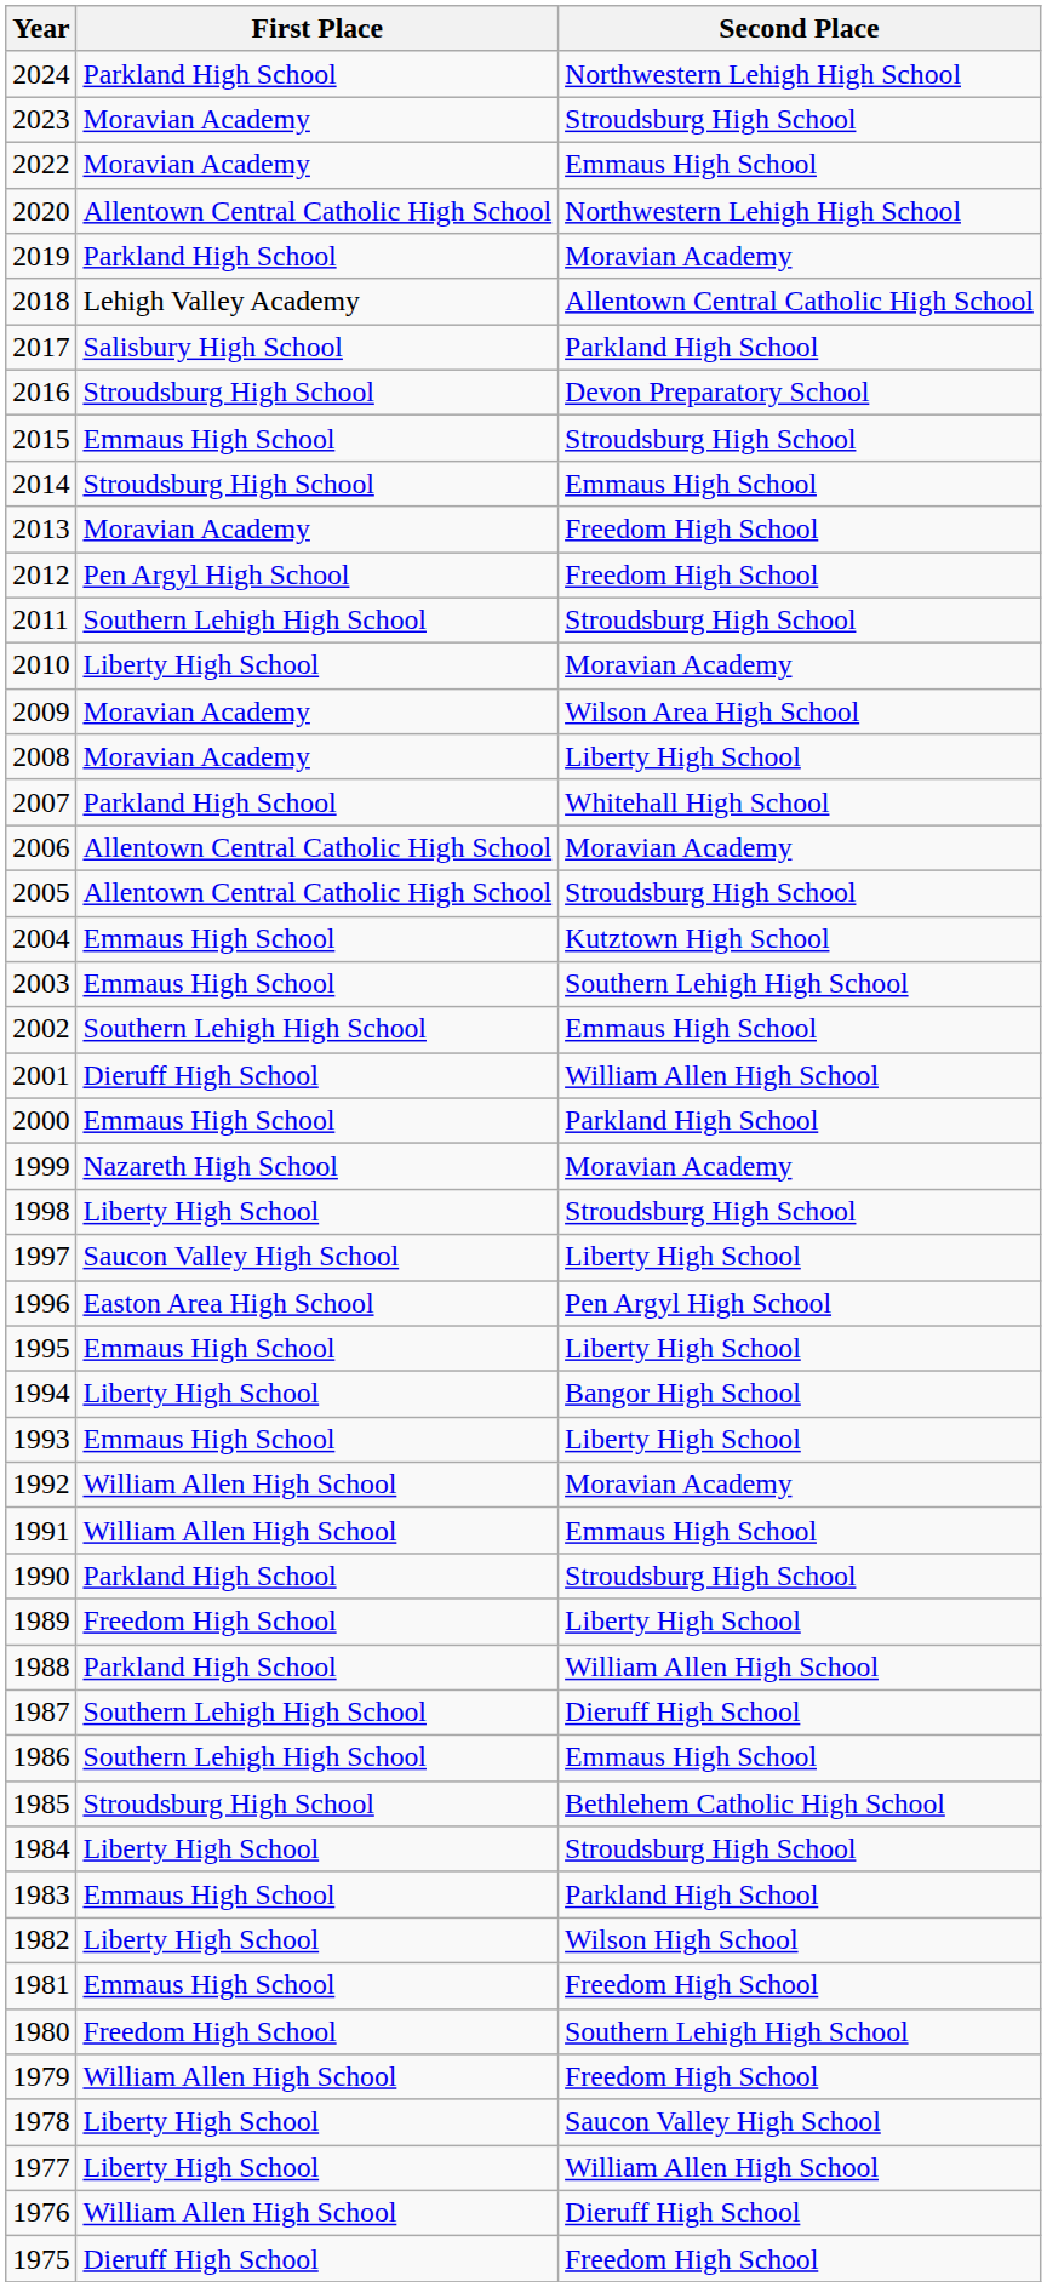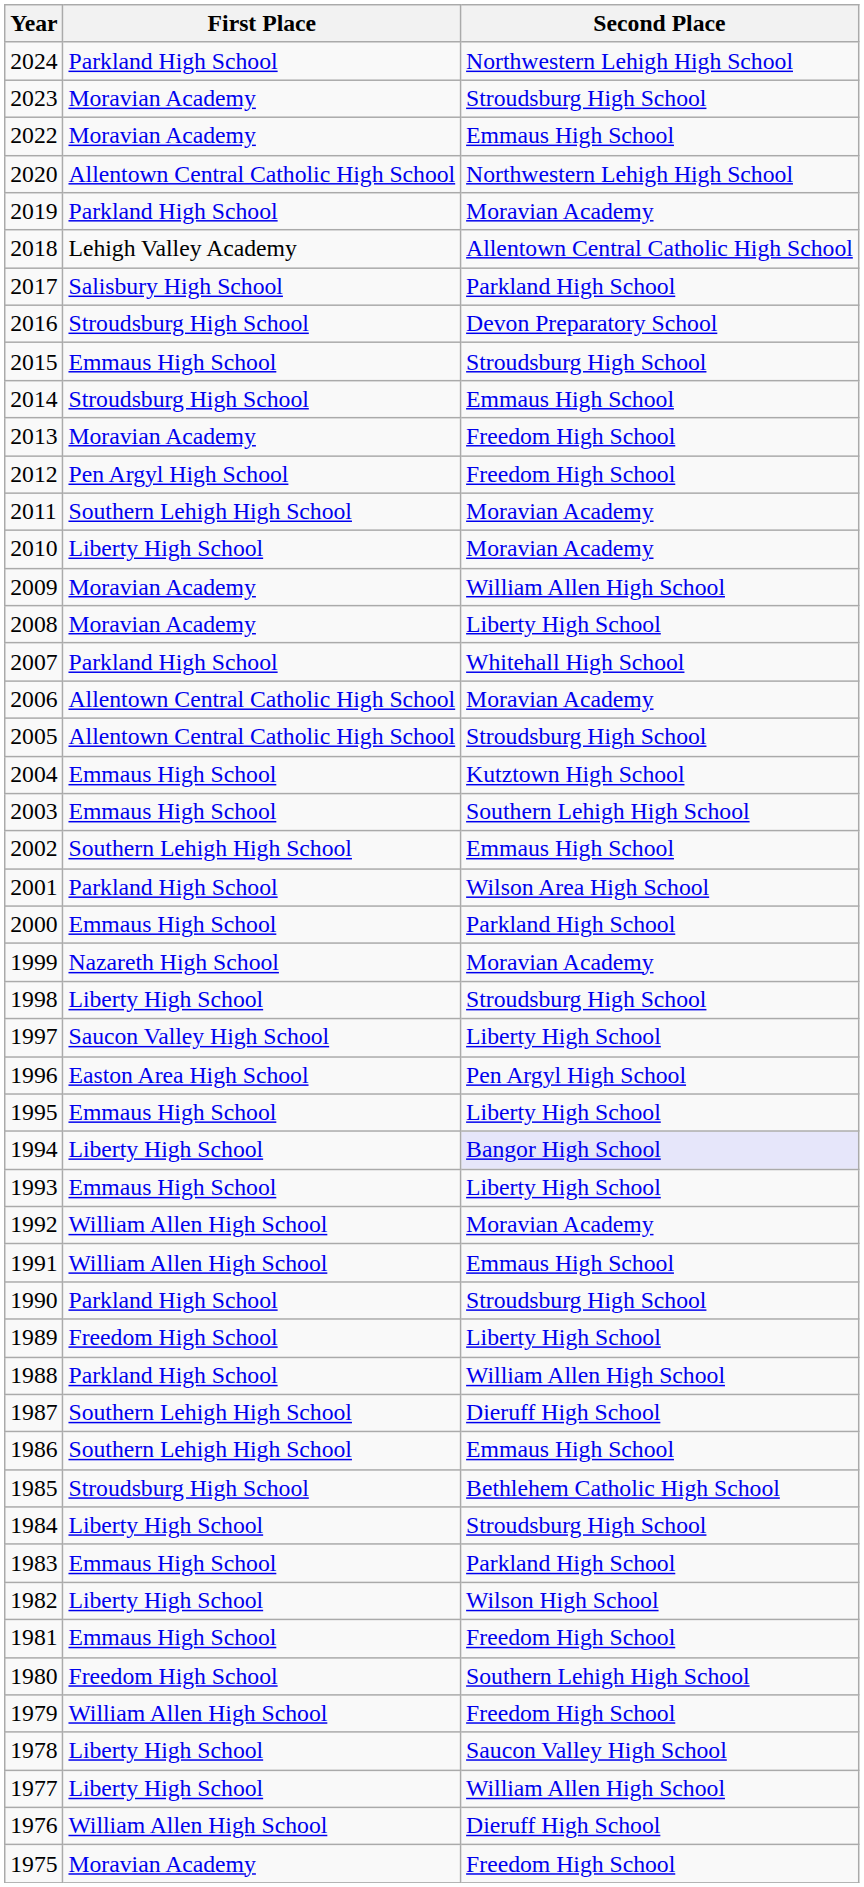2011 | Second Place: Stroudsburg High School -> Moravian Academy
2009 | Second Place: Wilson Area High School -> William Allen High School
2001 | First Place: Dieruff High School -> Parkland High School
2001 | Second Place: William Allen High School -> Wilson Area High School
1994 | Second Place: no background -> lavender background
1975 | First Place: Dieruff High School -> Moravian Academy
